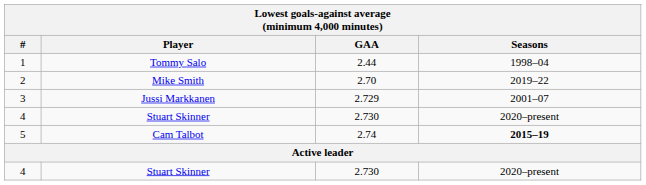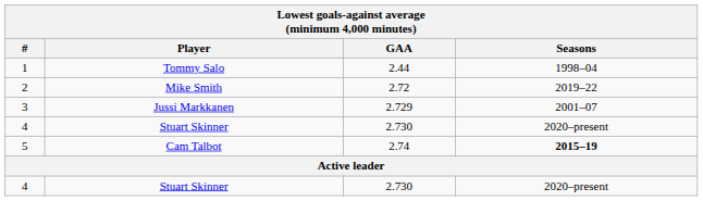2 | GAA: 2.70 -> 2.72
